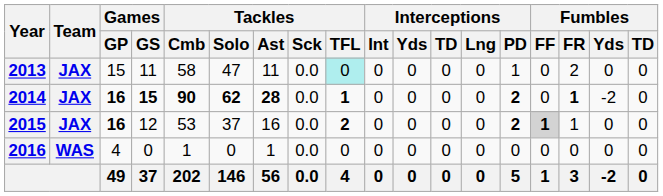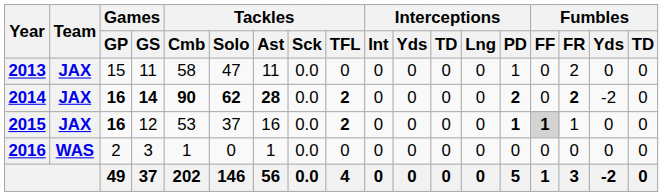2013 | Tackles / TFL: paleturquoise background -> no background
2014 | Games / GS: 15 -> 14
2014 | Tackles / TFL: 1 -> 2
2014 | Fumbles / FR: 1 -> 2
2015 | Interceptions / PD: 2 -> 1
2016 | Games / GP: 4 -> 2
2016 | Games / GS: 0 -> 3
